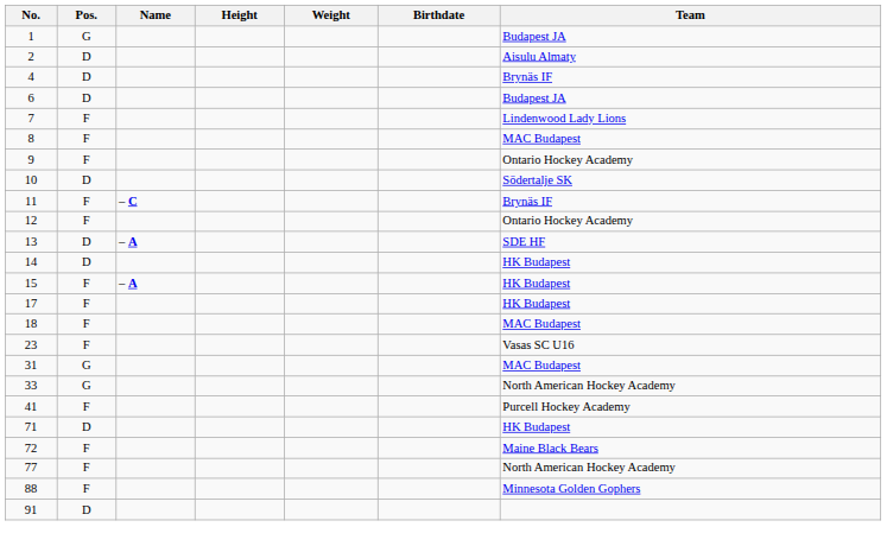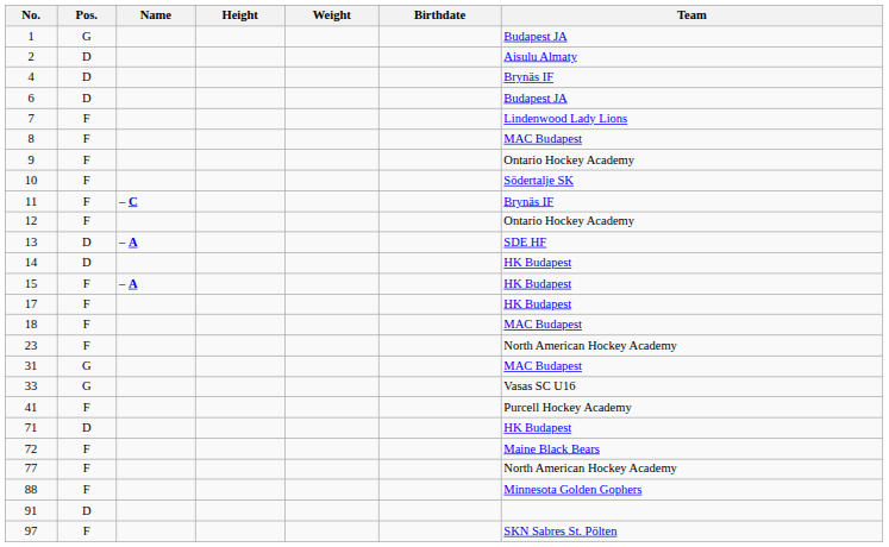10 | Pos.: D -> F
23 | Team: Vasas SC U16 -> North American Hockey Academy
33 | Team: North American Hockey Academy -> Vasas SC U16
+ row: 97 | F | SKN Sabres St. Pölten
